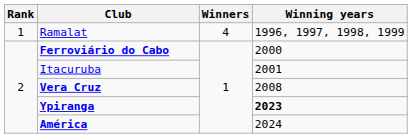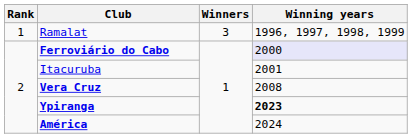Ramalat | Winners: 4 -> 3
Ferroviário do Cabo | Winning years: no background -> lavender background
